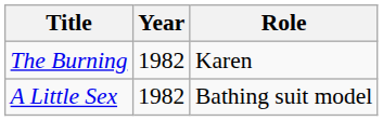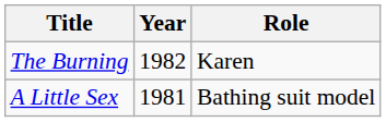A Little Sex | Year: 1982 -> 1981
